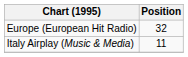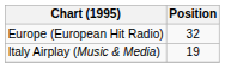Italy Airplay (Music & Media) | Position: 11 -> 19
